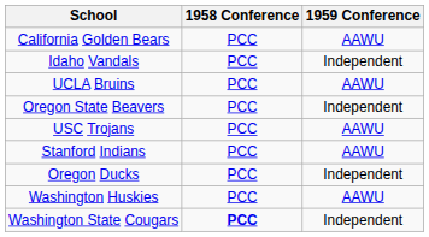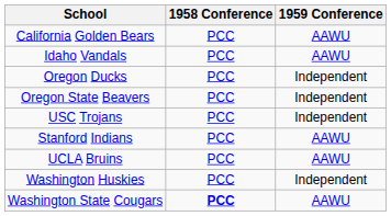Idaho Vandals | 1959 Conference: Independent -> AAWU
rows swapped: Oregon Ducks <-> UCLA Bruins
USC Trojans | 1959 Conference: AAWU -> Independent
Washington Huskies | 1959 Conference: AAWU -> Independent
Washington State Cougars | 1959 Conference: Independent -> AAWU
